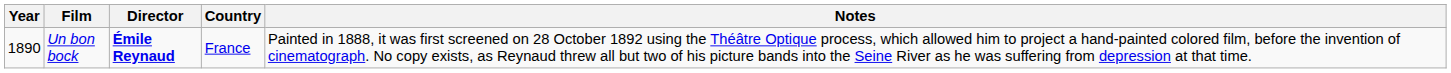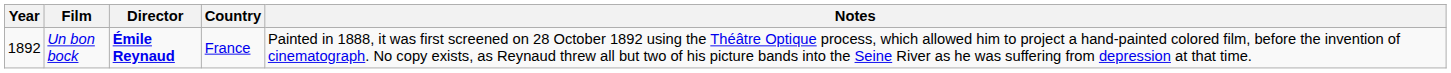Un bon bock | Year: 1890 -> 1892
